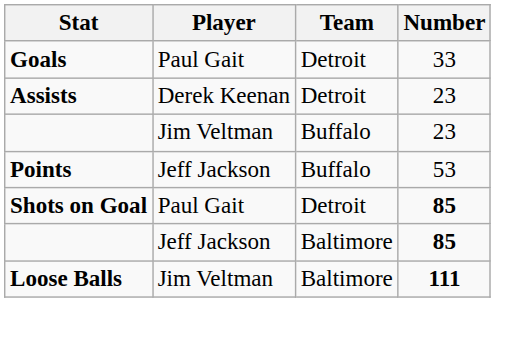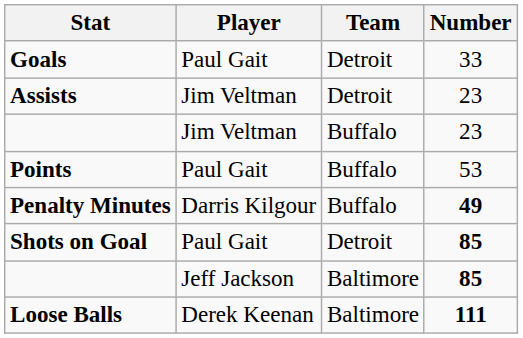Assists | Player: Derek Keenan -> Jim Veltman
Points | Player: Jeff Jackson -> Paul Gait
+ row: Penalty Minutes | Darris Kilgour | Buffalo | 49
Loose Balls | Player: Jim Veltman -> Derek Keenan
